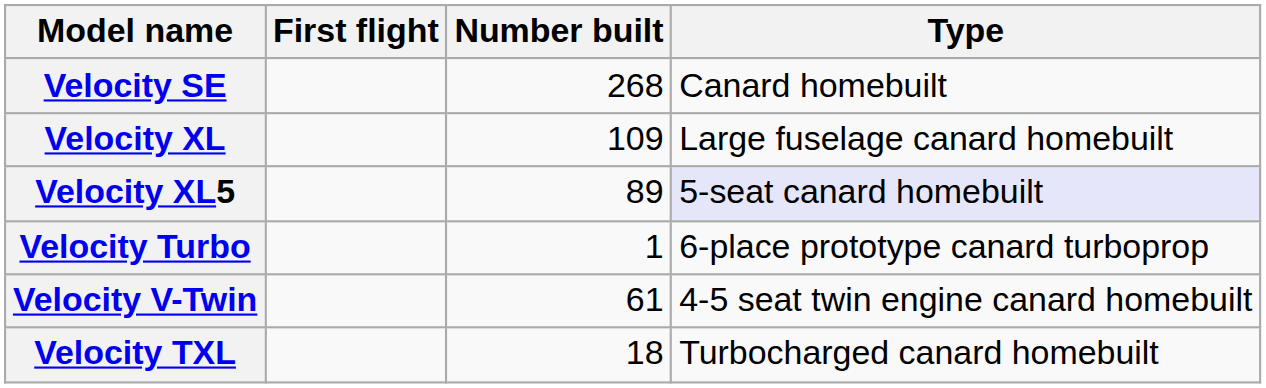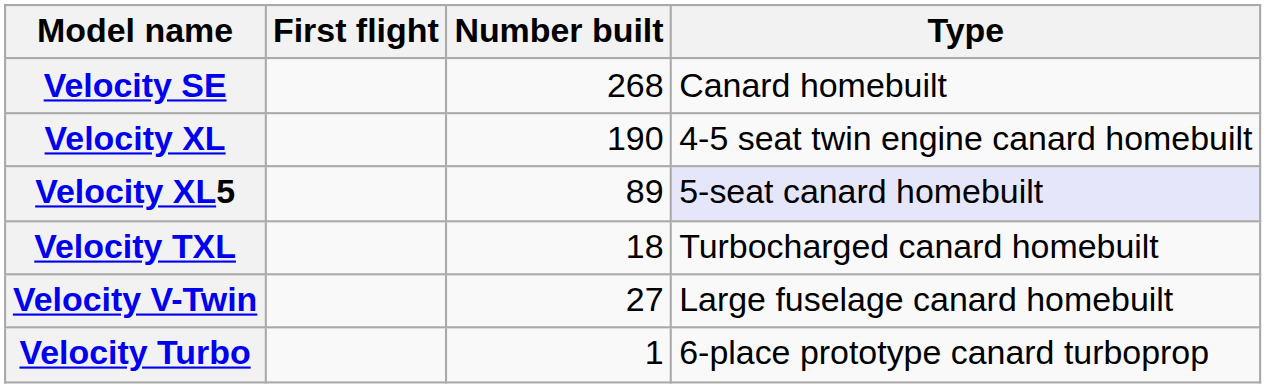Velocity XL | Number built: 109 -> 190
Velocity XL | Type: Large fuselage canard homebuilt -> 4-5 seat twin engine canard homebuilt
rows swapped: Velocity TXL <-> Velocity Turbo
Velocity V-Twin | Number built: 61 -> 27
Velocity V-Twin | Type: 4-5 seat twin engine canard homebuilt -> Large fuselage canard homebuilt
